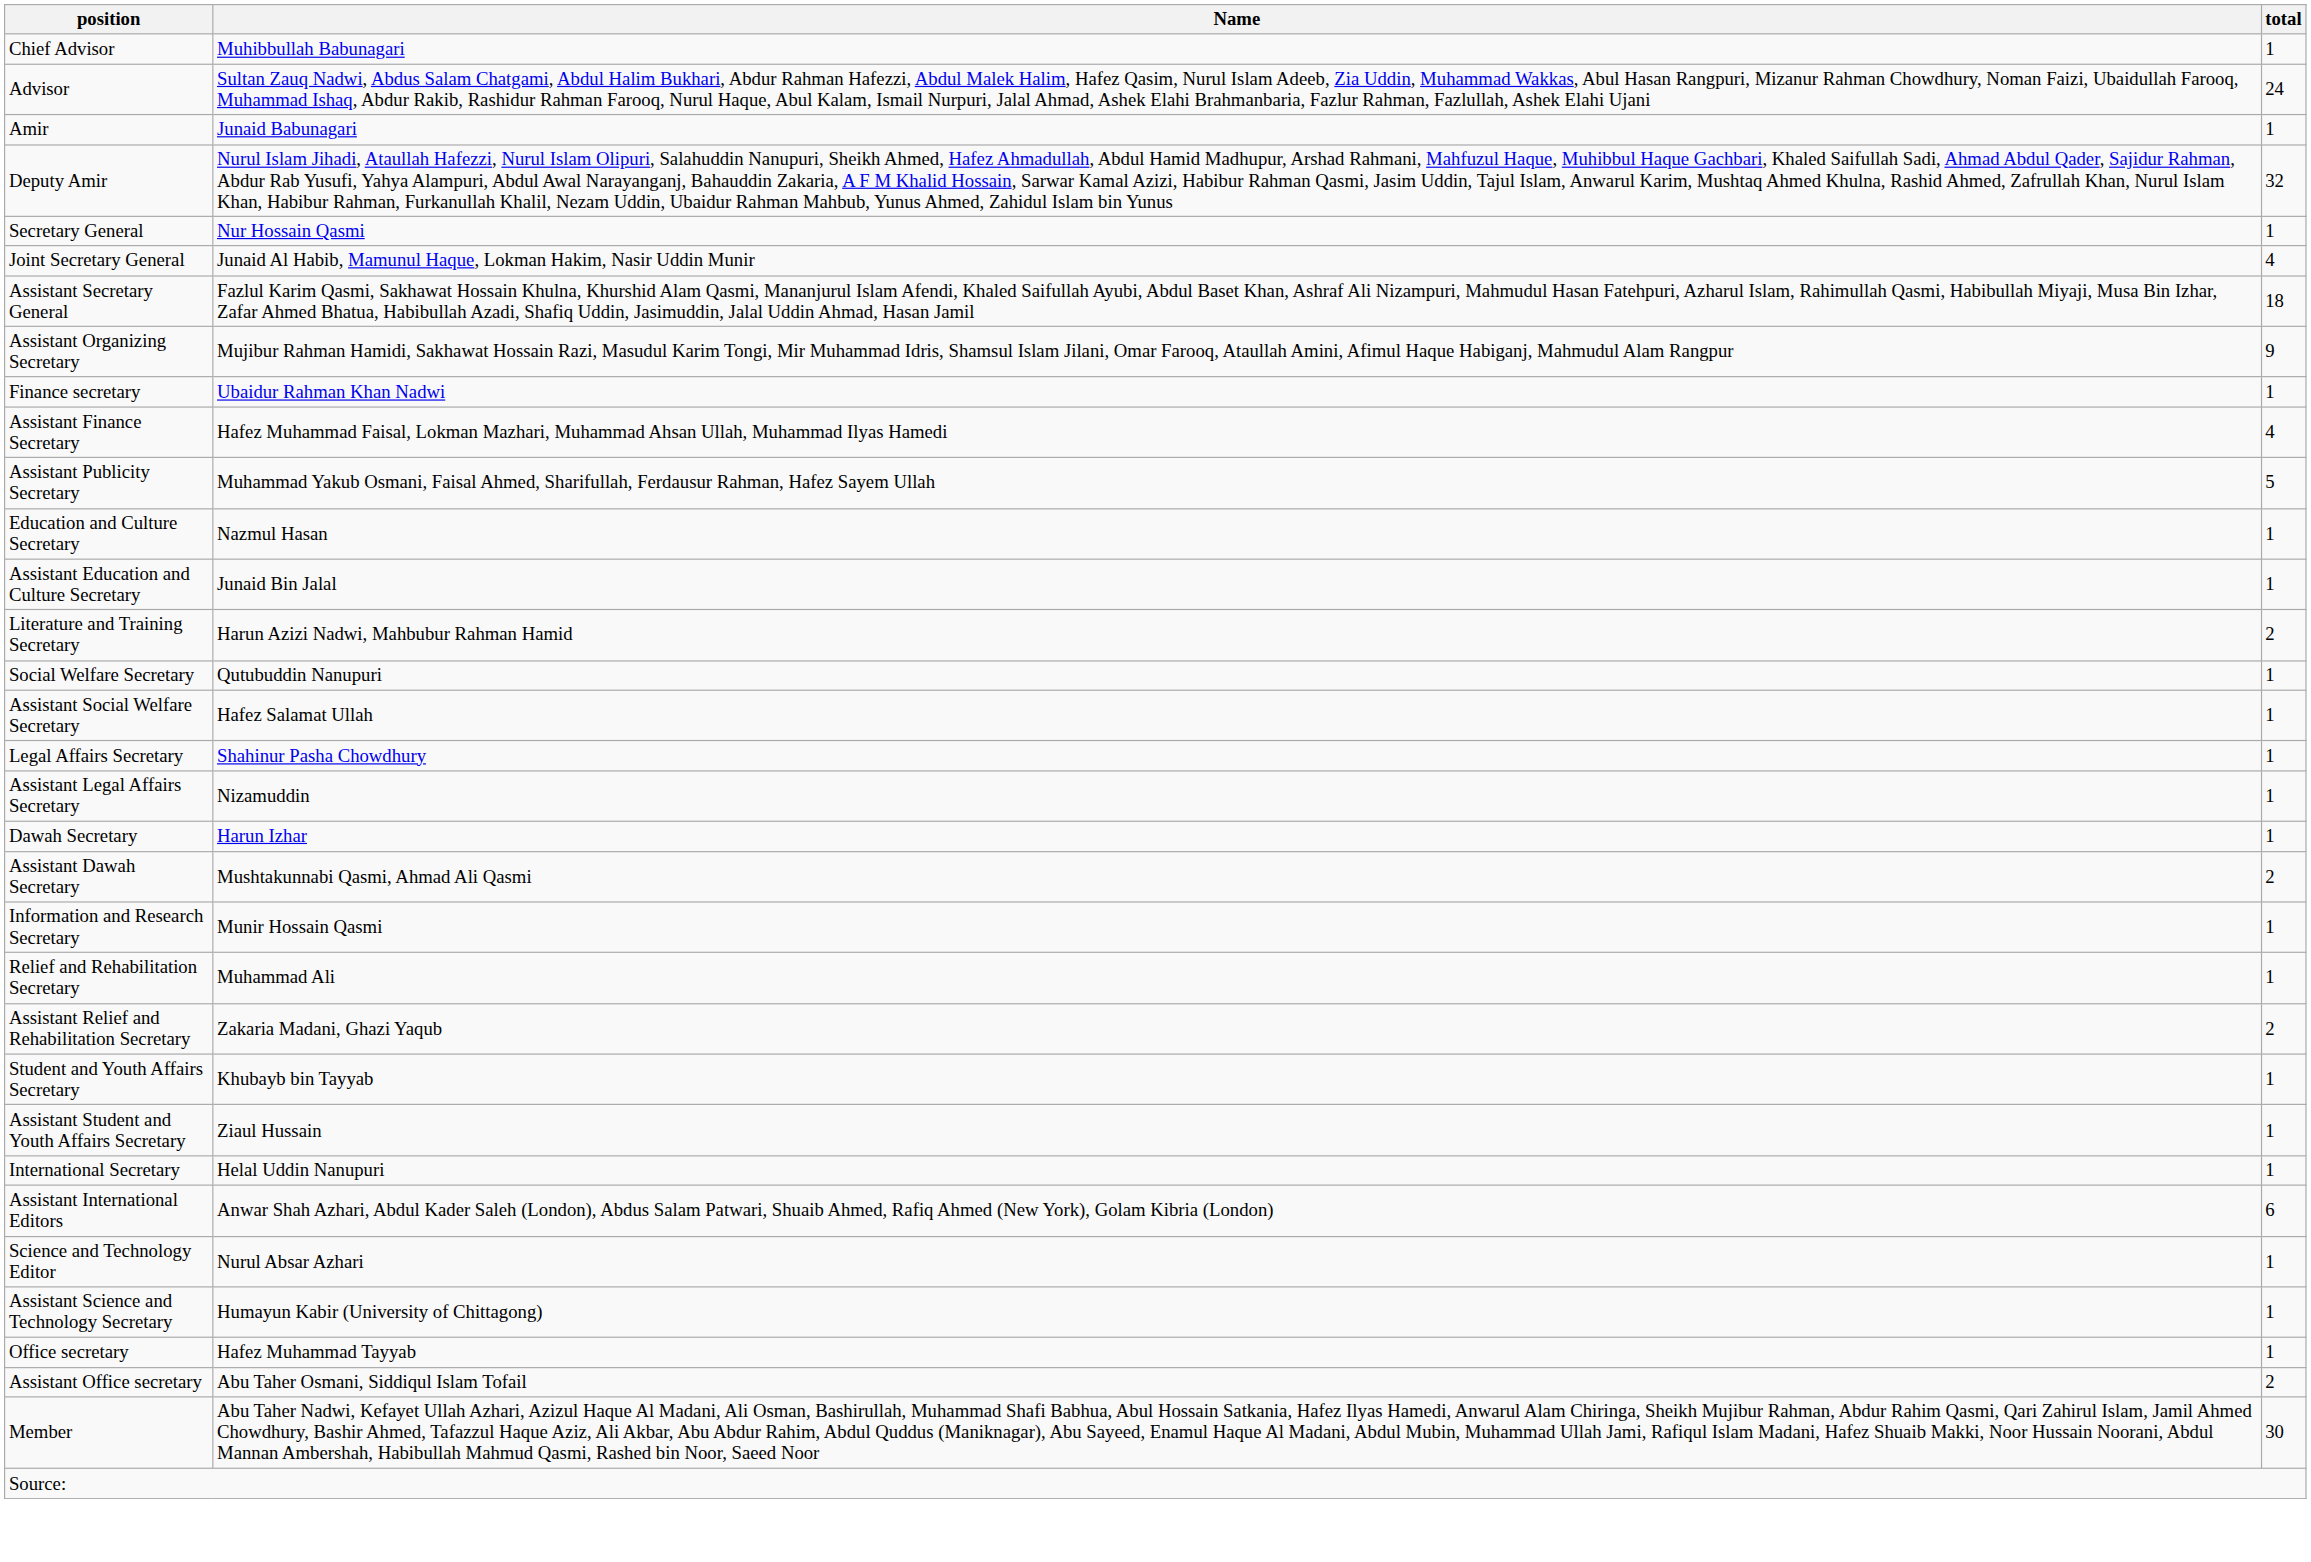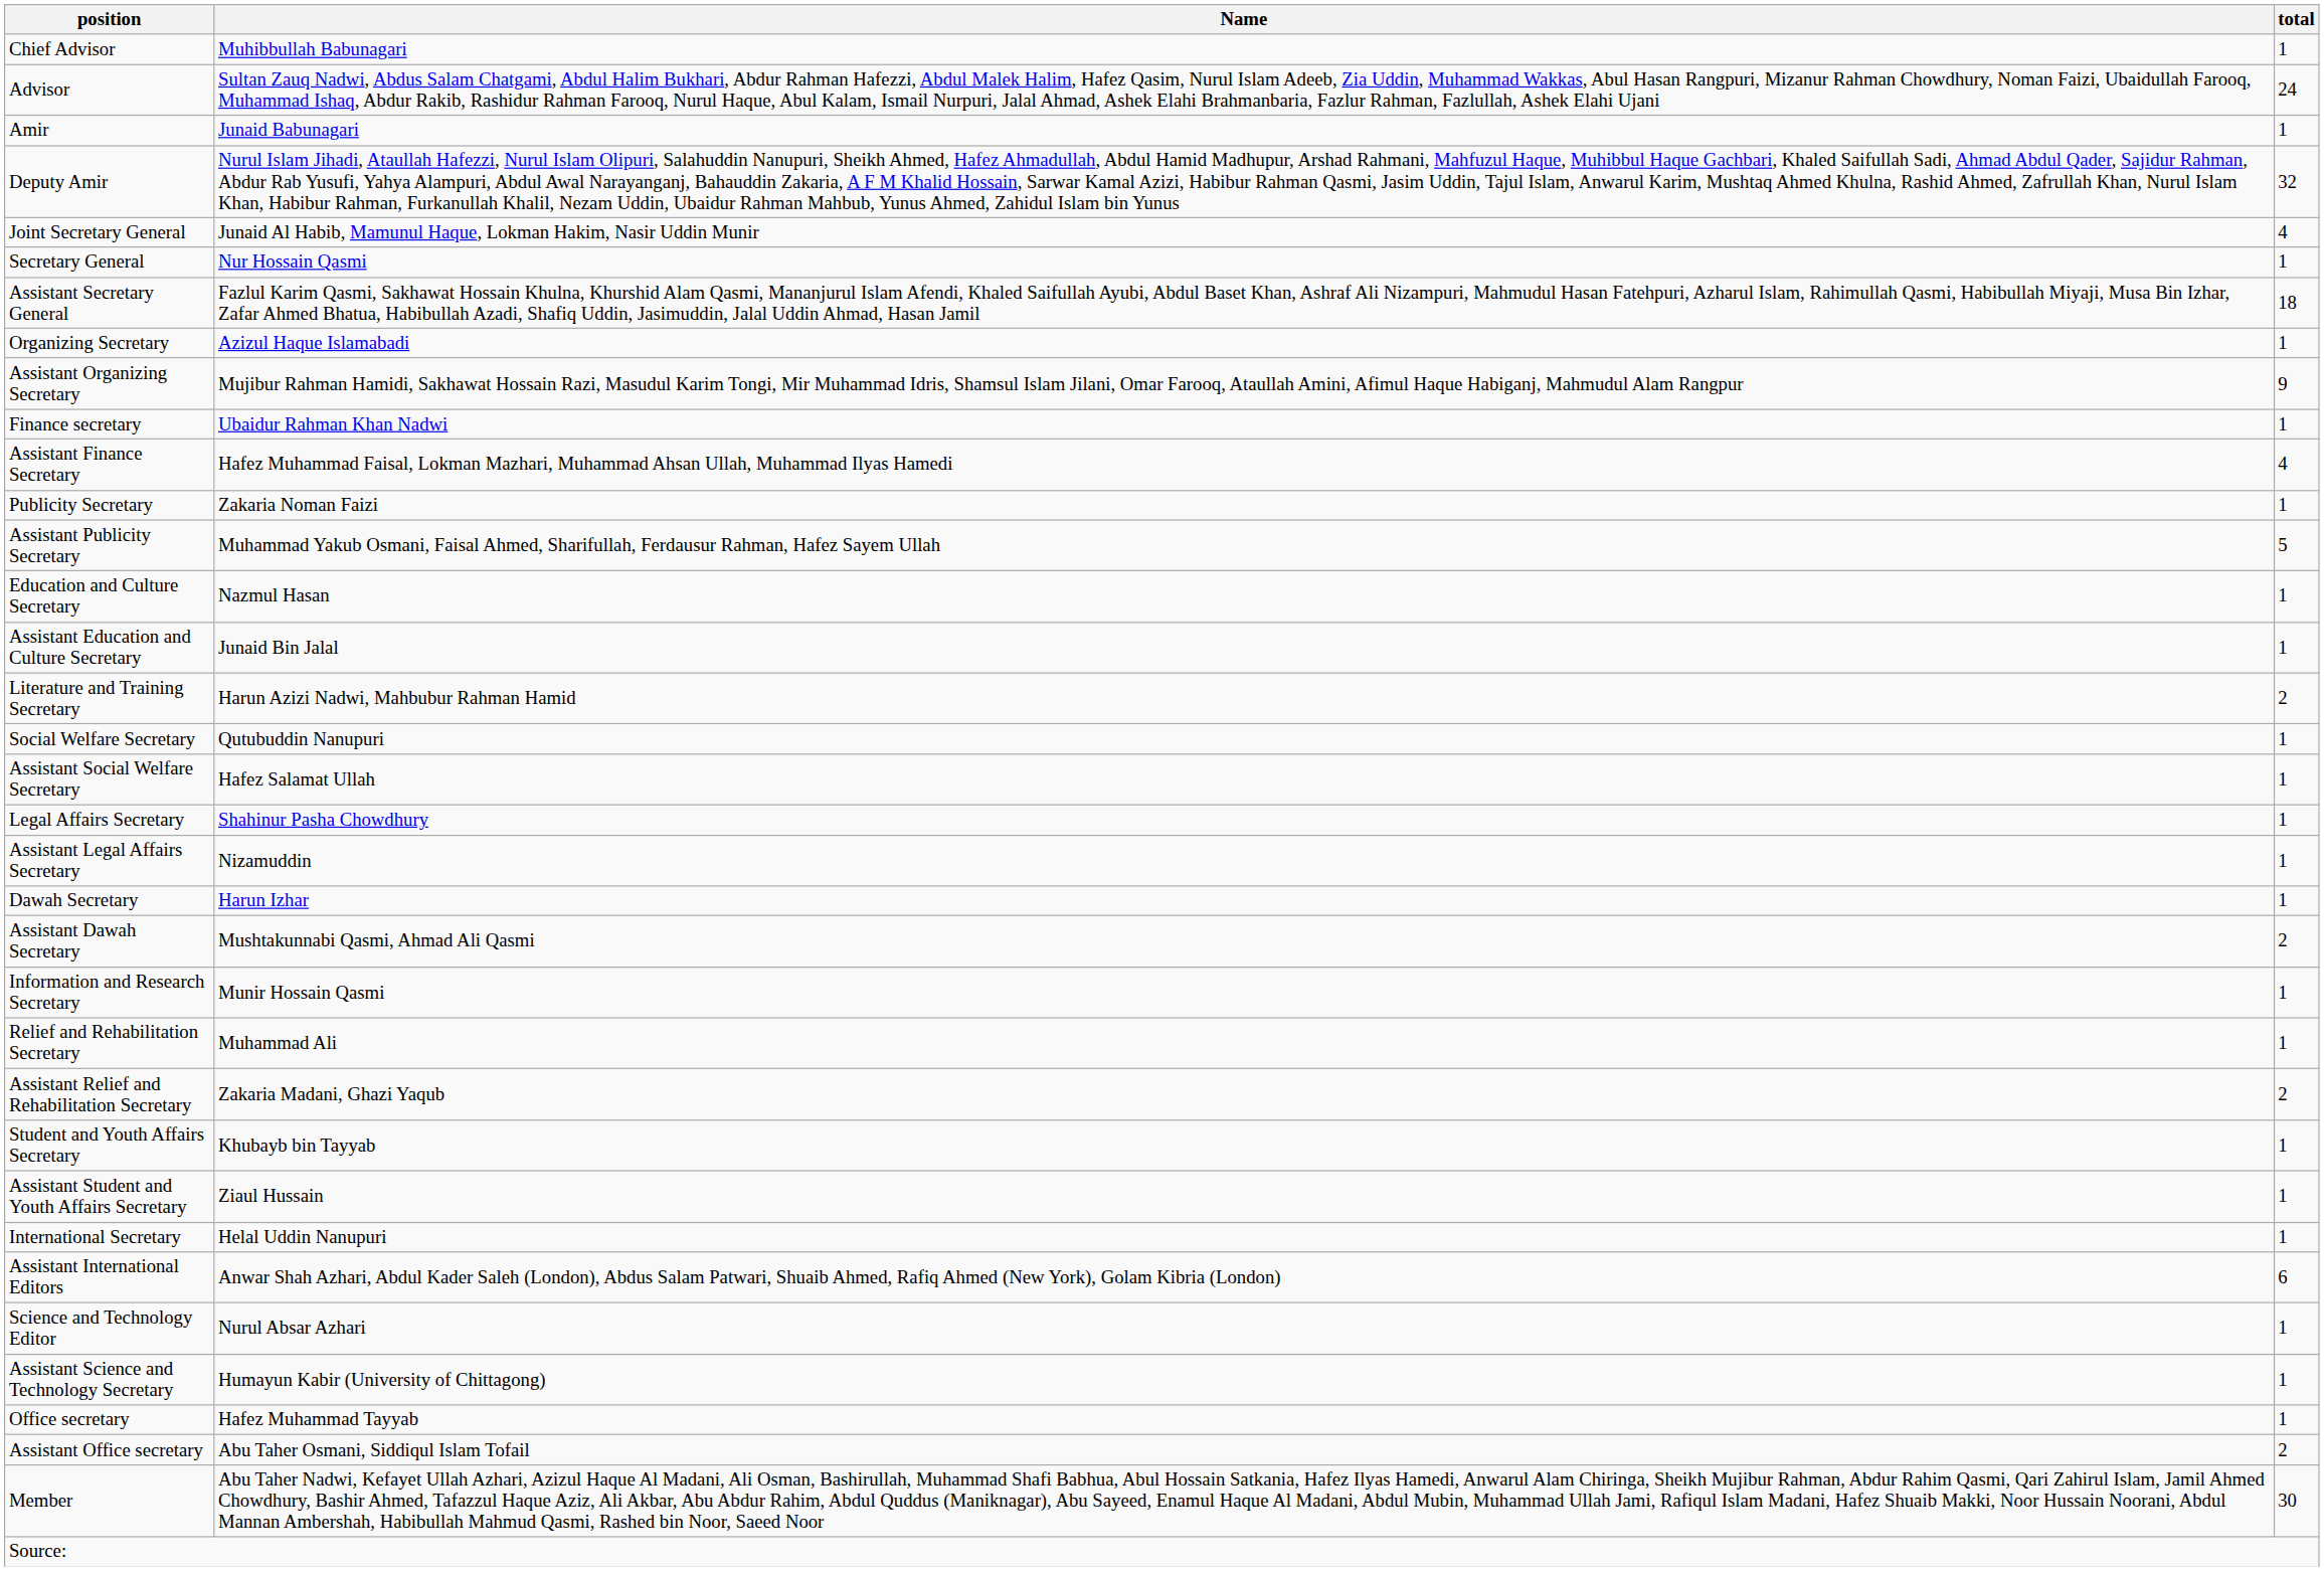rows swapped: Secretary General <-> Joint Secretary General
+ row: Organizing Secretary | Azizul Haque Islamabadi | 1
+ row: Publicity Secretary | Zakaria Noman Faizi | 1
